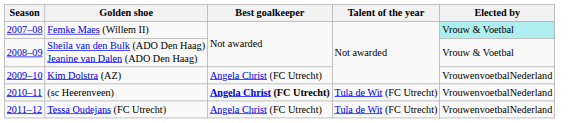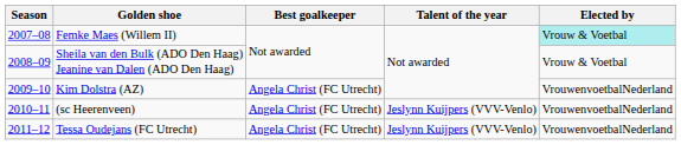(sc Heerenveen) | Best goalkeeper: bold -> normal
(sc Heerenveen) | Talent of the year: Tula de Wit (FC Utrecht) -> Jeslynn Kuijpers (VVV-Venlo)
Tessa Oudejans (FC Utrecht) | Talent of the year: Tula de Wit (FC Utrecht) -> Jeslynn Kuijpers (VVV-Venlo)
